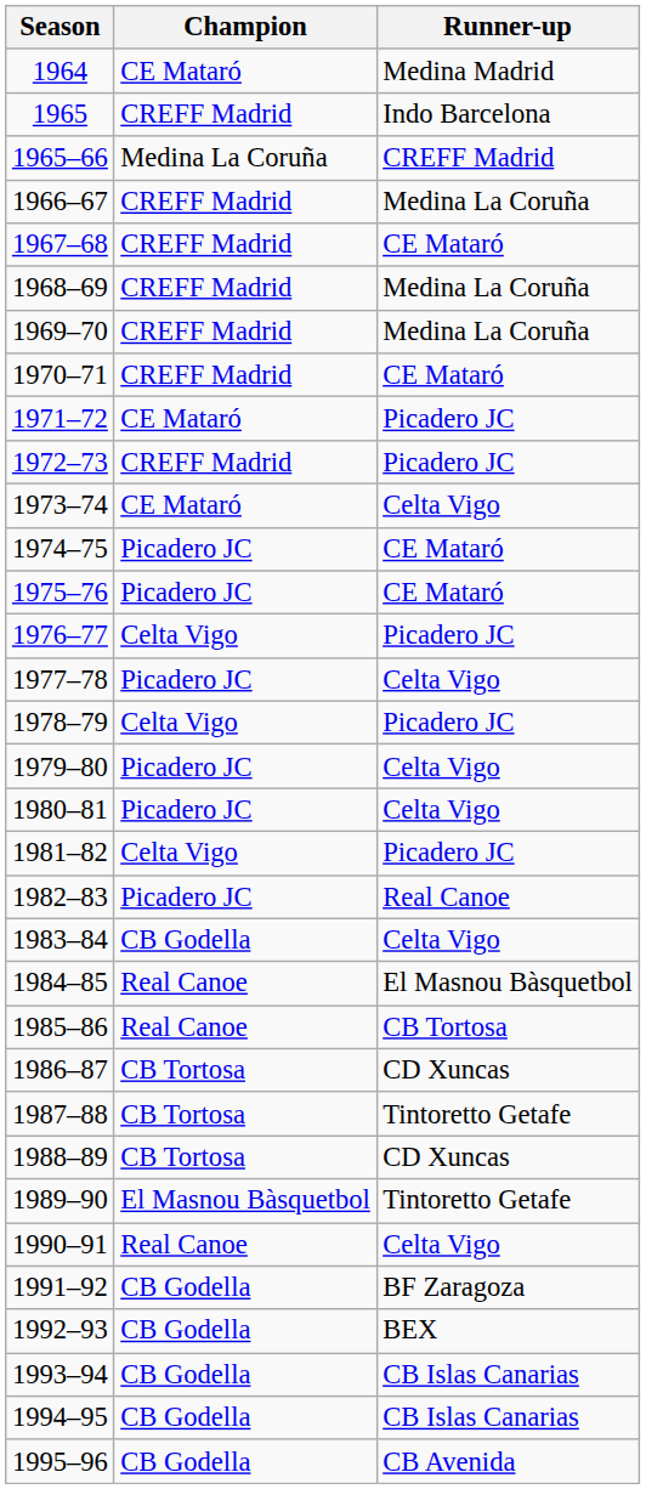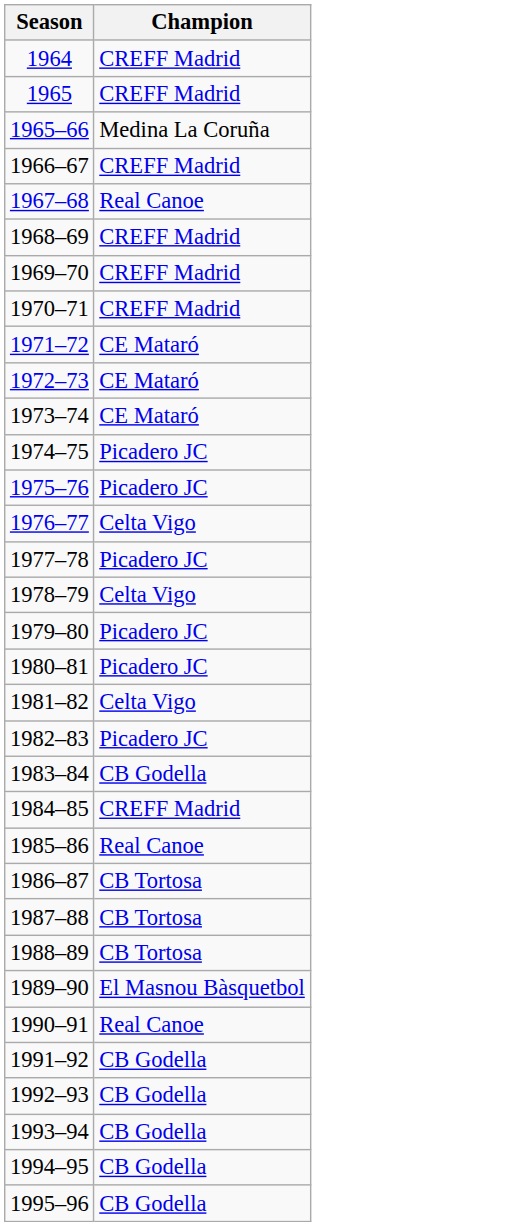- column: Runner-up | Medina Madrid | Indo Barcelona | CREFF Madrid | Medina La Coruña | CE Mataró | Medina La Coruña | Medina La Coruña | CE Mataró | Picadero JC | Picadero JC | Celta Vigo | CE Mataró | CE Mataró | Picadero JC | Celta Vigo | Picadero JC | Celta Vigo | Celta Vigo | Picadero JC | Real Canoe | Celta Vigo | El Masnou Bàsquetbol | CB Tortosa | CD Xuncas | Tintoretto Getafe | CD Xuncas | Tintoretto Getafe | Celta Vigo | BF Zaragoza | BEX | CB Islas Canarias | CB Islas Canarias | CB Avenida
1964 | Champion: CE Mataró -> CREFF Madrid
1967–68 | Champion: CREFF Madrid -> Real Canoe
1972–73 | Champion: CREFF Madrid -> CE Mataró
1984–85 | Champion: Real Canoe -> CREFF Madrid
